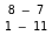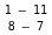rows swapped: 8 – 7 <-> 1 – 11
